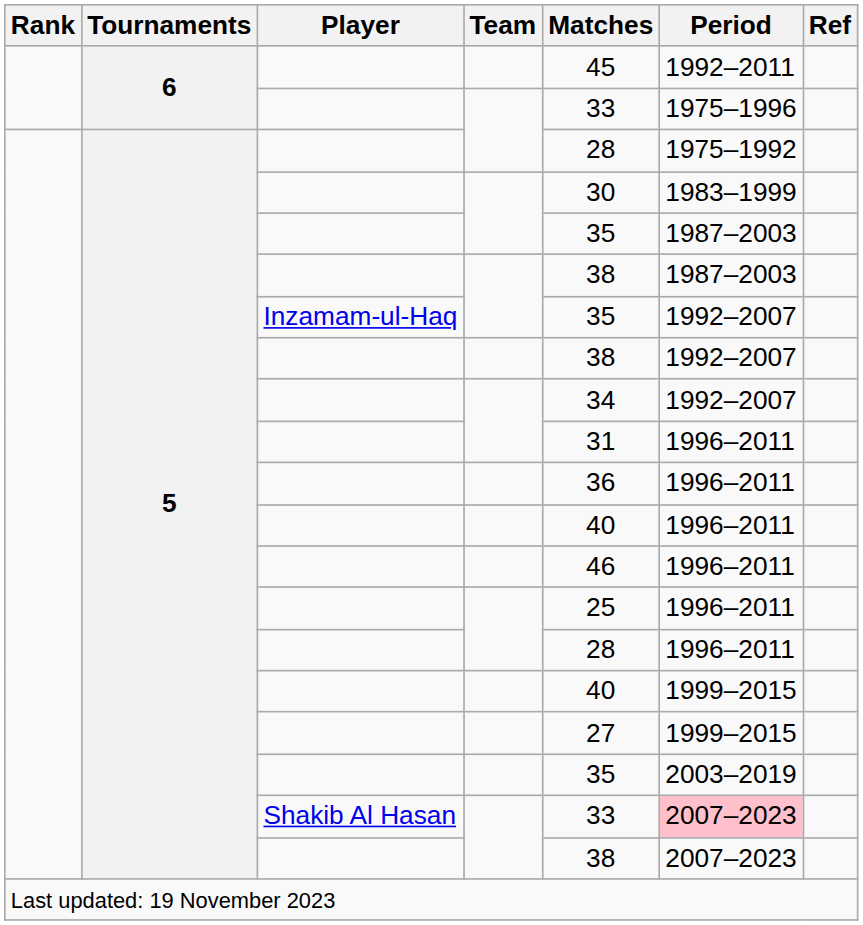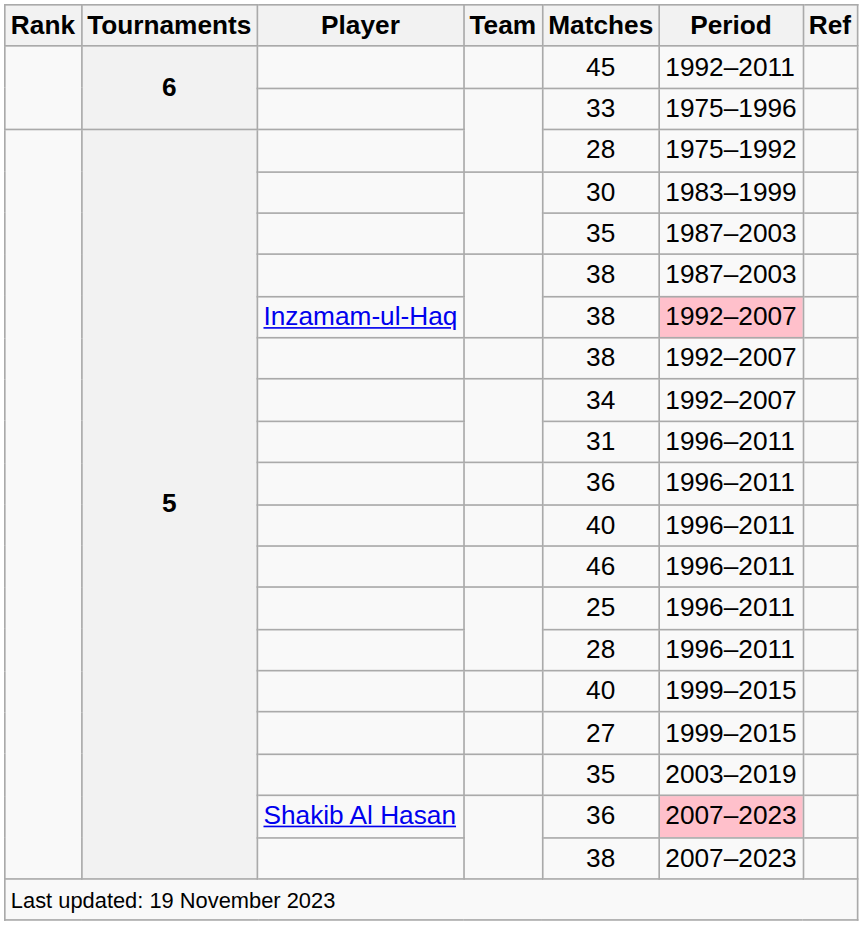Inzamam-ul-Haq | Matches: 35 -> 38
Inzamam-ul-Haq | Period: no background -> pink background
Shakib Al Hasan | Matches: 33 -> 36
